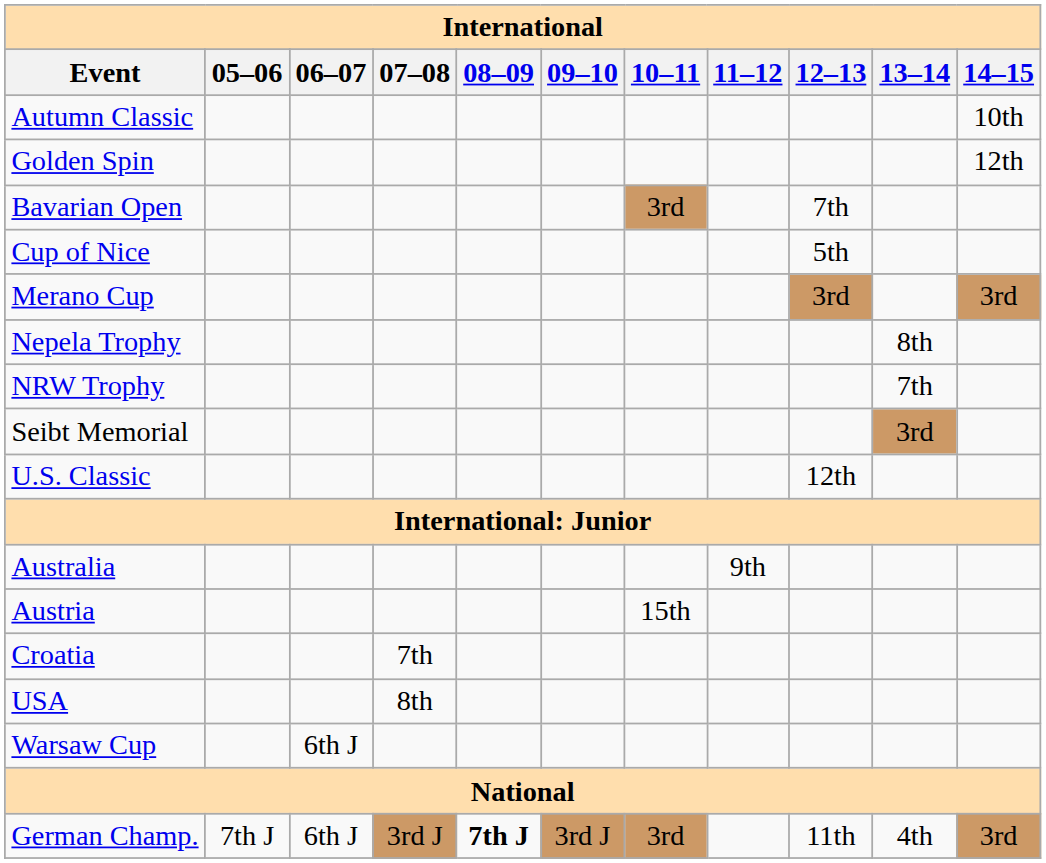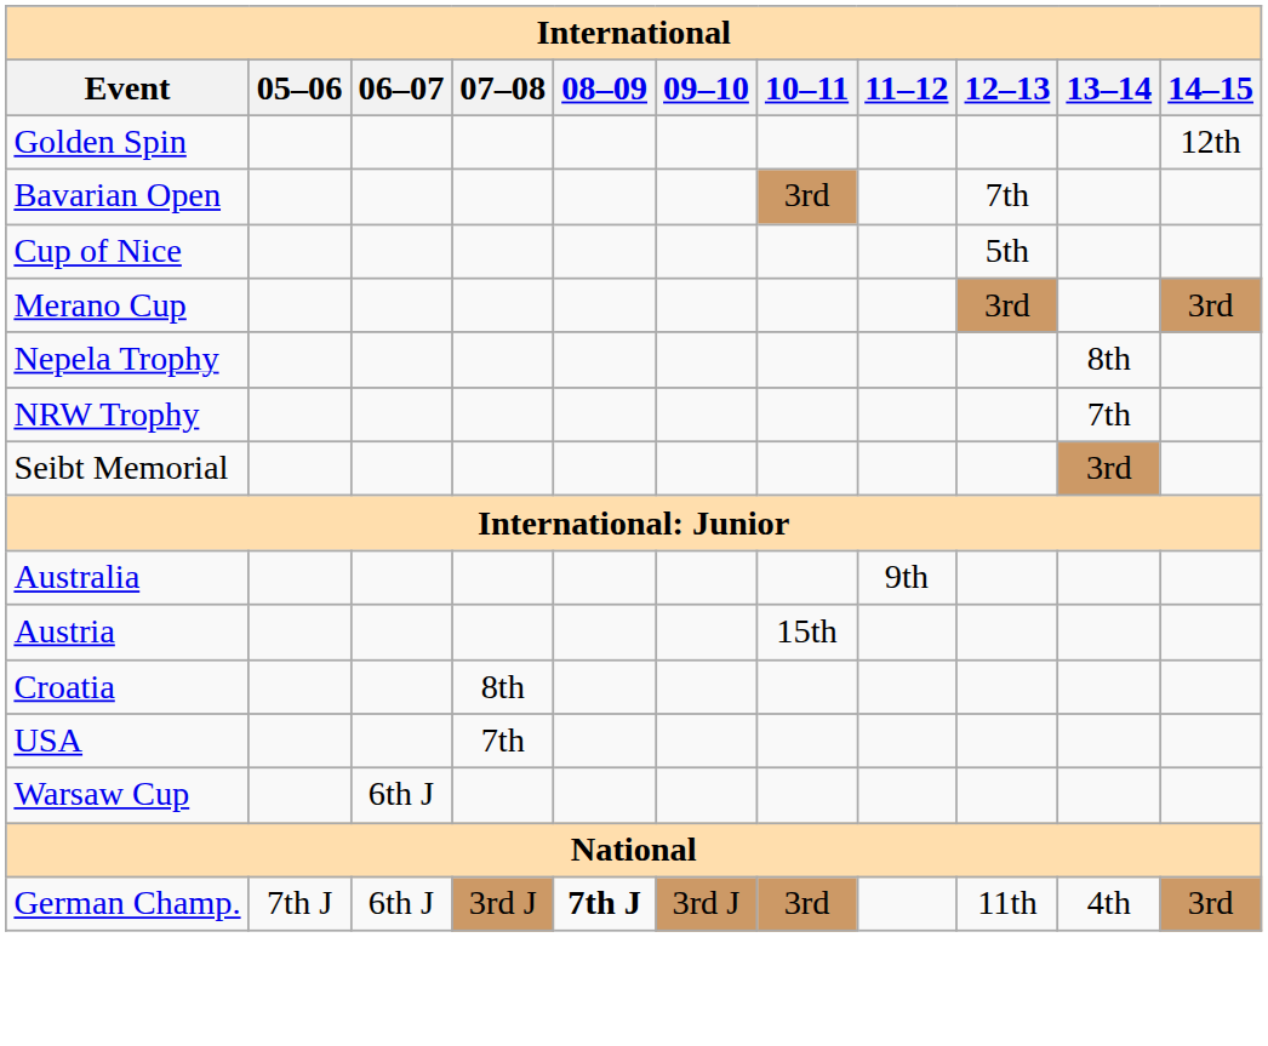- row: Autumn Classic | 10th
- row: U.S. Classic | 12th
Croatia | 07–08: 7th -> 8th
USA | 07–08: 8th -> 7th
